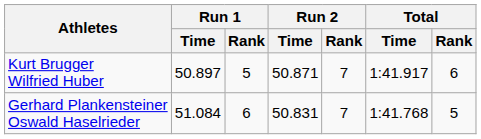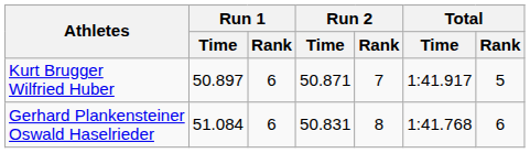Kurt Brugger Wilfried Huber | Run 1 / Rank: 5 -> 6
Kurt Brugger Wilfried Huber | Total / Rank: 6 -> 5
Gerhard Plankensteiner Oswald Haselrieder | Run 2 / Rank: 7 -> 8
Gerhard Plankensteiner Oswald Haselrieder | Total / Rank: 5 -> 6
